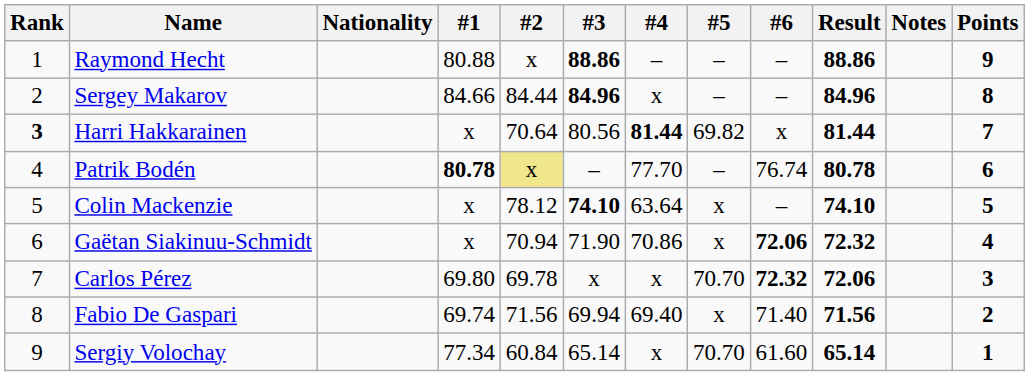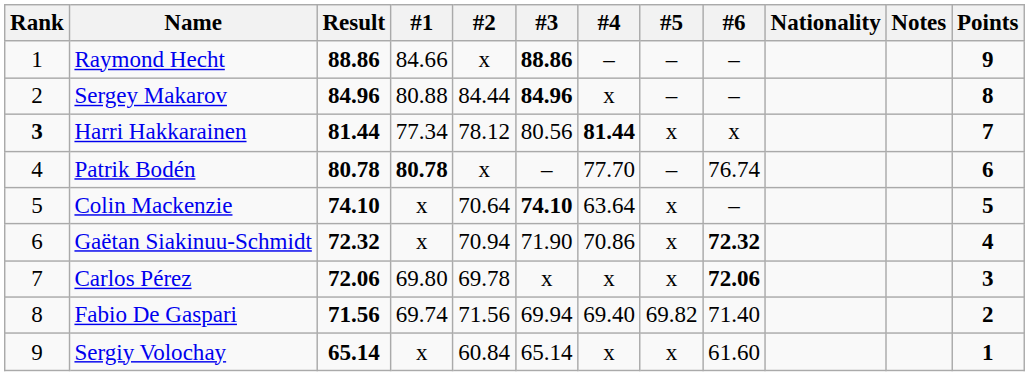columns swapped: Nationality <-> Result
Raymond Hecht | #1: 80.88 -> 84.66
Sergey Makarov | #1: 84.66 -> 80.88
Harri Hakkarainen | #1: x -> 77.34
Harri Hakkarainen | #2: 70.64 -> 78.12
Harri Hakkarainen | #5: 69.82 -> x
Patrik Bodén | #2: khaki background -> no background
Colin Mackenzie | #2: 78.12 -> 70.64
Gaëtan Siakinuu-Schmidt | #6: 72.06 -> 72.32
Carlos Pérez | #5: 70.70 -> x
Carlos Pérez | #6: 72.32 -> 72.06
Fabio De Gaspari | #5: x -> 69.82
Sergiy Volochay | #1: 77.34 -> x
Sergiy Volochay | #5: 70.70 -> x
